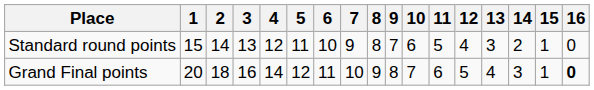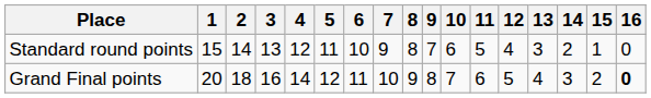Grand Final points | 15: 1 -> 2
